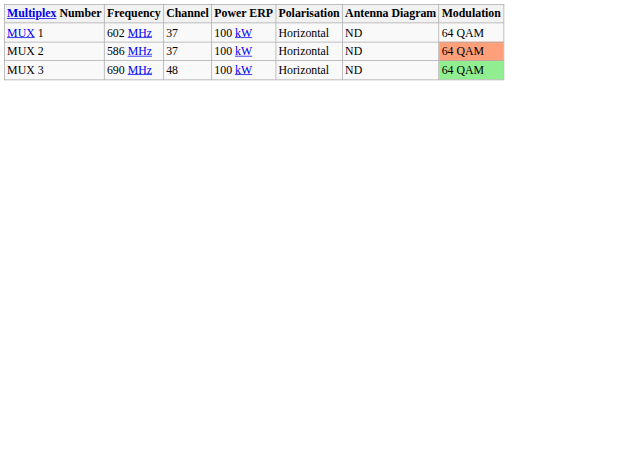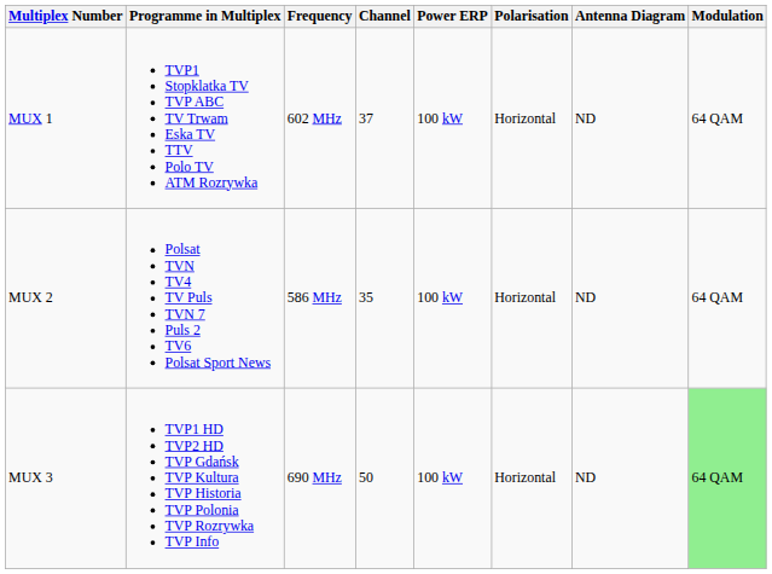+ column: Programme in Multiplex | TVP1 Stopklatka TV TVP ABC TV Trwam Eska TV TTV Polo TV ATM Rozrywka | Polsat TVN TV4 TV Puls TVN 7 Puls 2 TV6 Polsat Sport News | TVP1 HD TVP2 HD TVP Gdańsk TVP Kultura TVP Historia TVP Polonia TVP Rozrywka TVP Info
MUX 2 | Channel: 37 -> 35
MUX 2 | Modulation: lightsalmon background -> no background
MUX 3 | Channel: 48 -> 50
